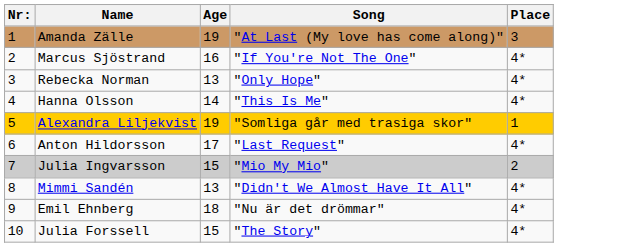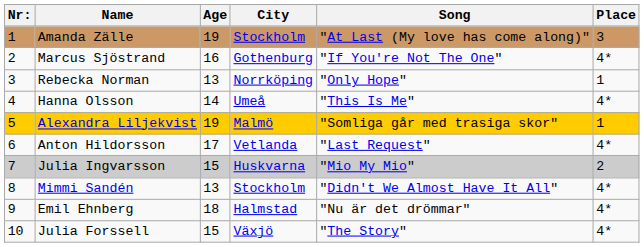+ column: City | Stockholm | Gothenburg | Norrköping | Umeå | Malmö | Vetlanda | Huskvarna | Stockholm | Halmstad | Växjö
Rebecka Norman | Place: 4* -> 1
